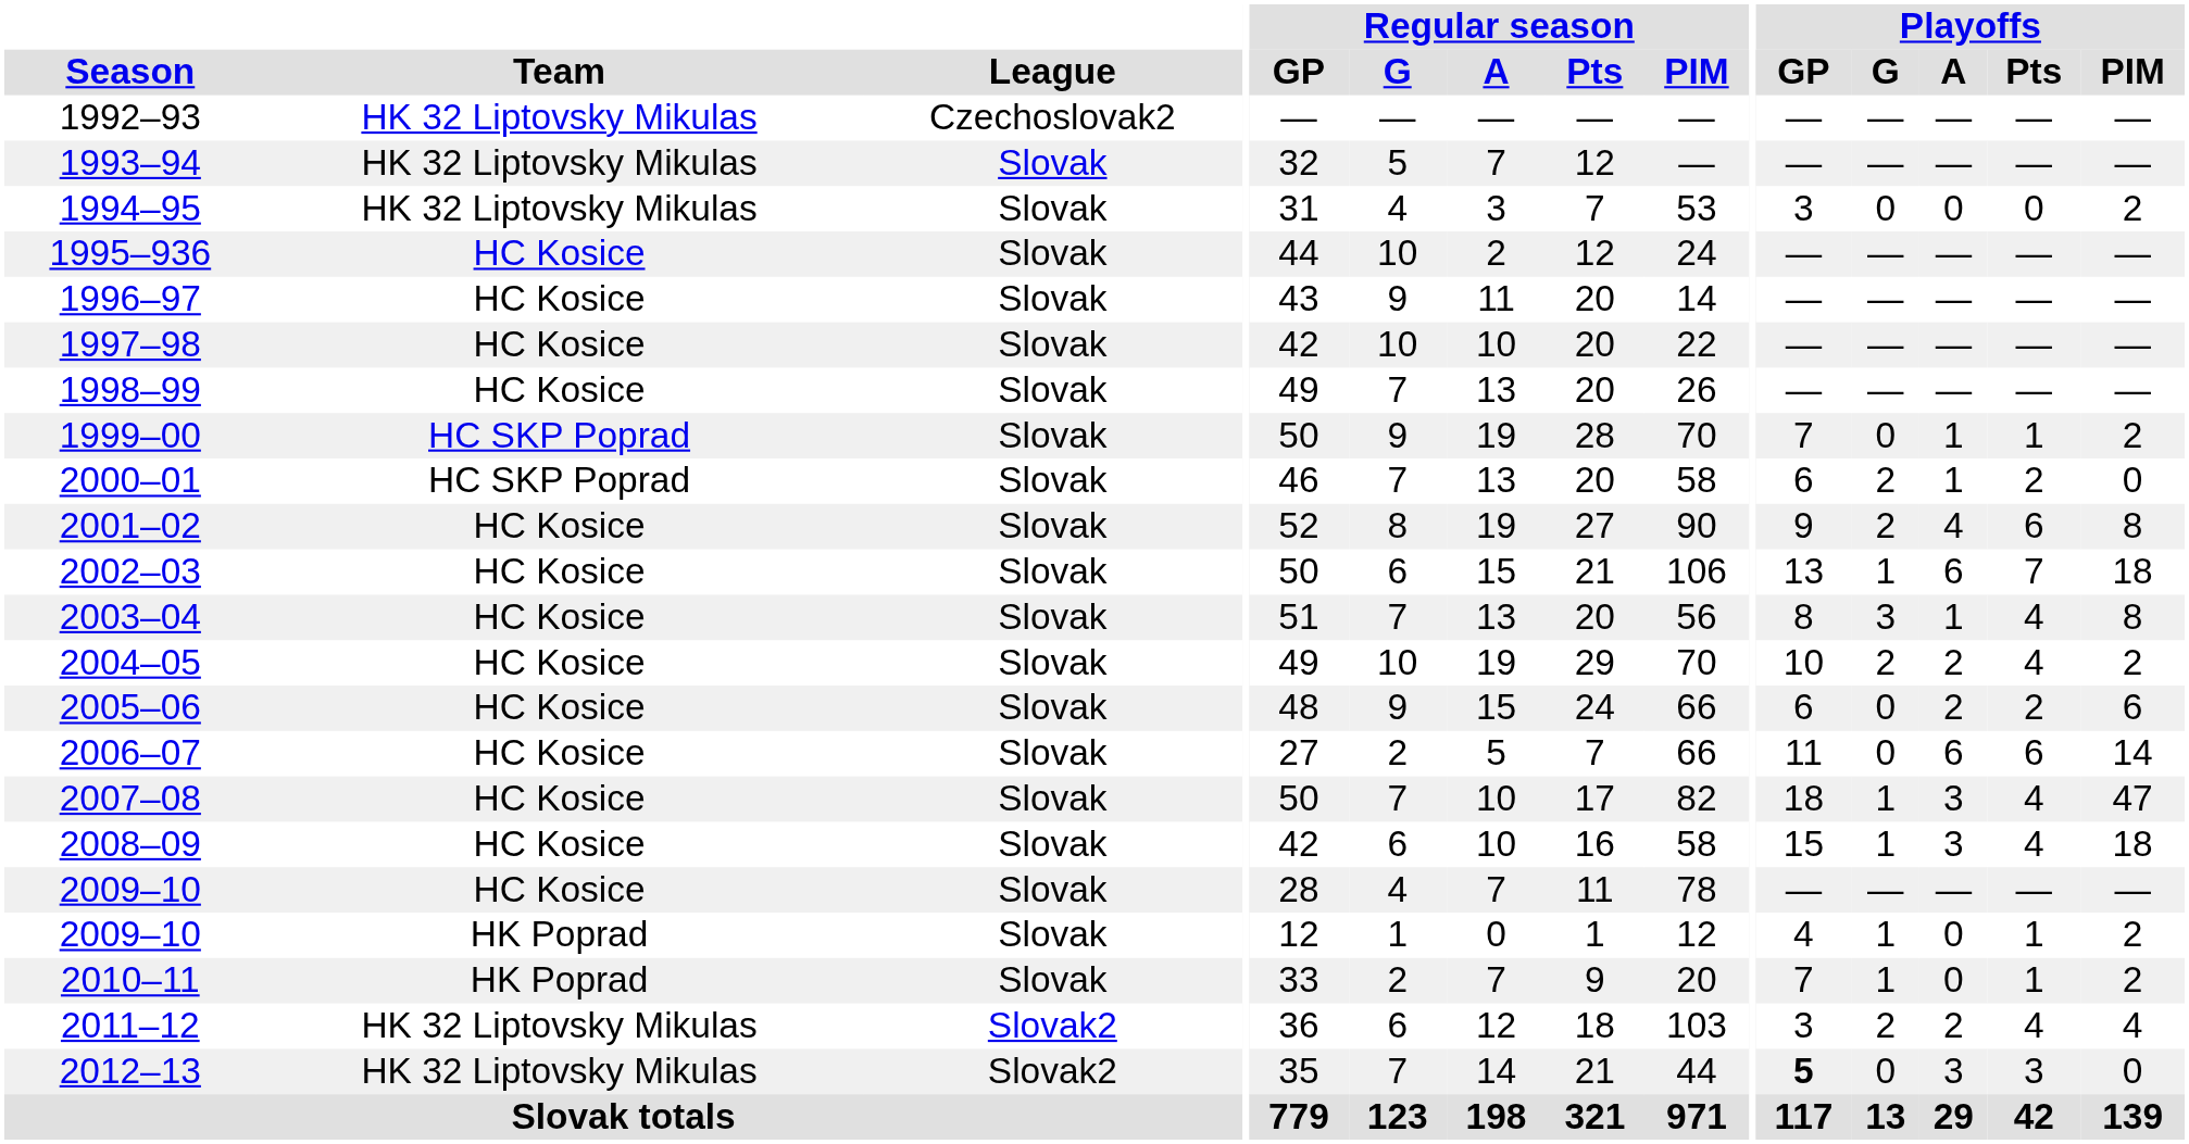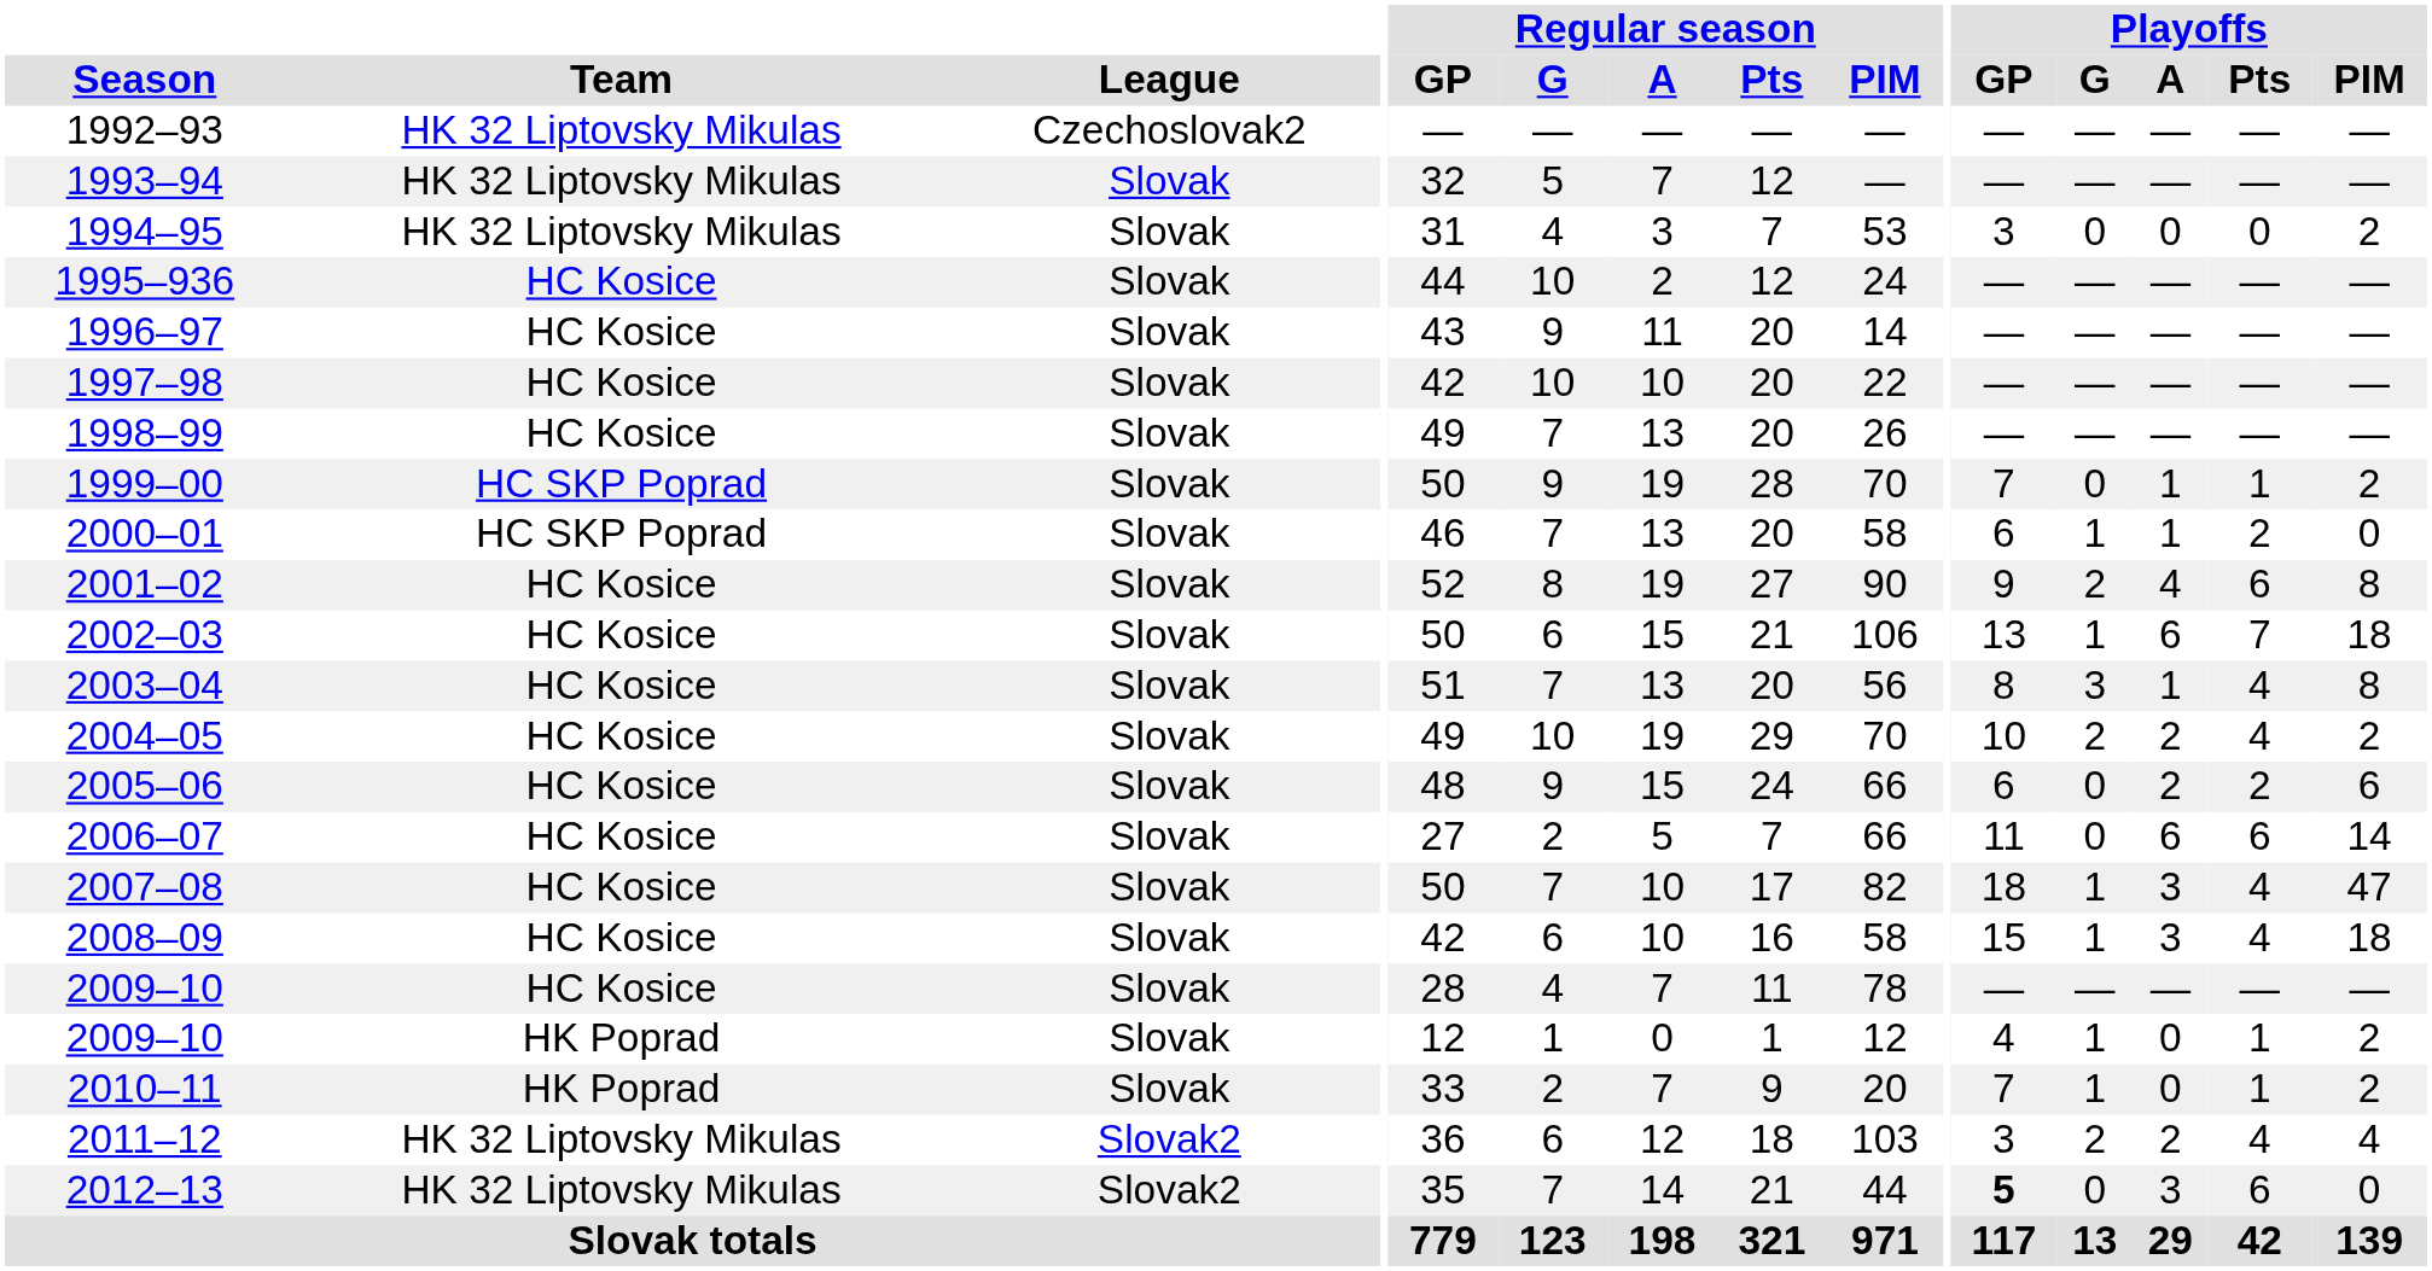2000–01 | Playoffs / G: 2 -> 1
2012–13 | Playoffs / Pts: 3 -> 6
